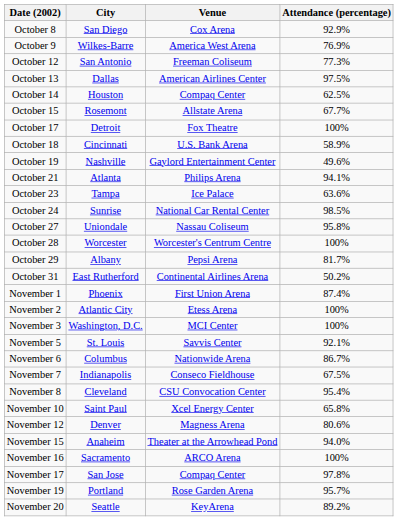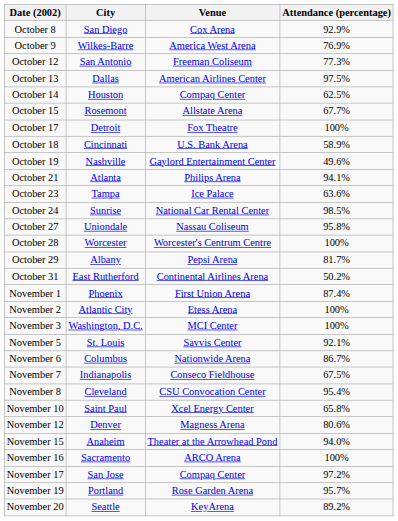November 17 | Attendance (percentage): 97.8% -> 97.2%
